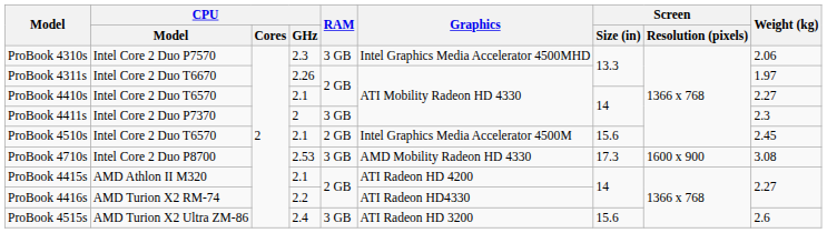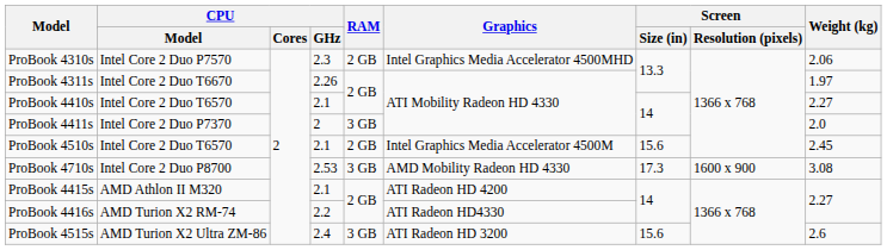ProBook 4310s | RAM: 3 GB -> 2 GB
ProBook 4411s | Weight (kg): 2.3 -> 2.0
